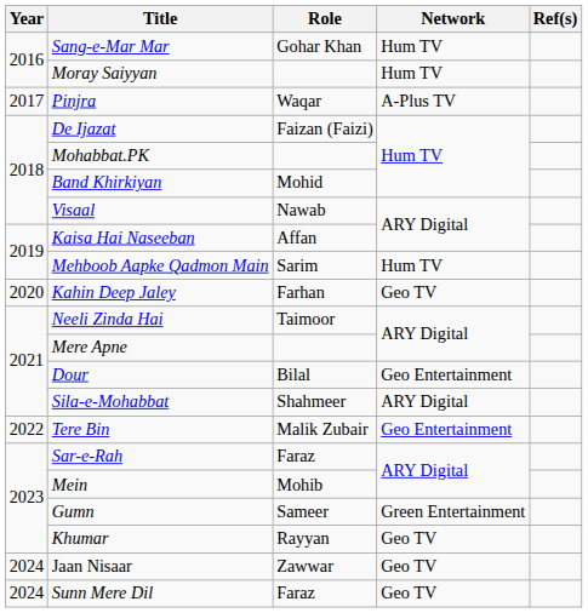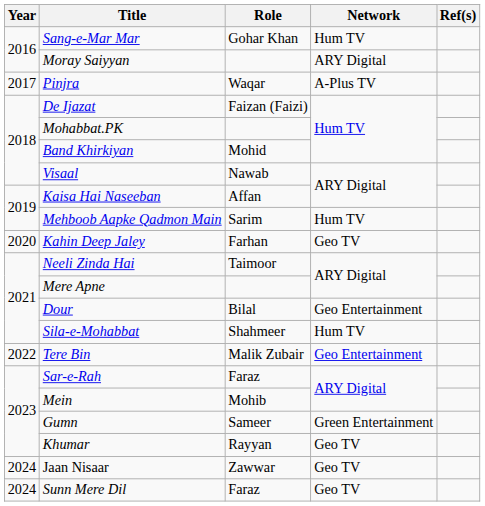Moray Saiyyan | Network: Hum TV -> ARY Digital
Sila-e-Mohabbat | Network: ARY Digital -> Hum TV
